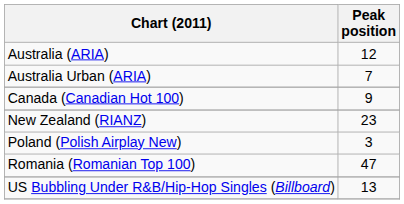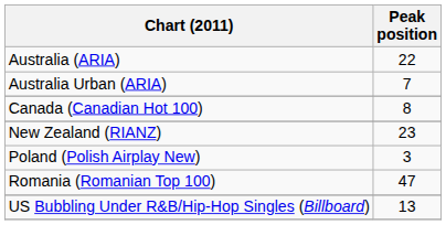Australia (ARIA) | Peak position: 12 -> 22
Canada (Canadian Hot 100) | Peak position: 9 -> 8
